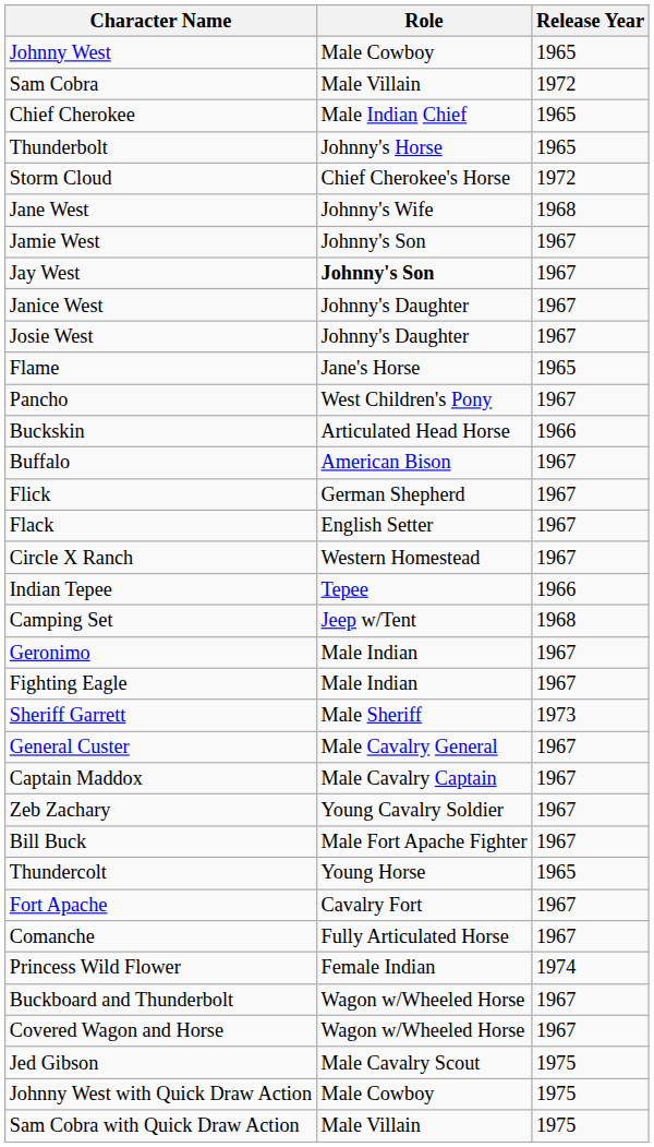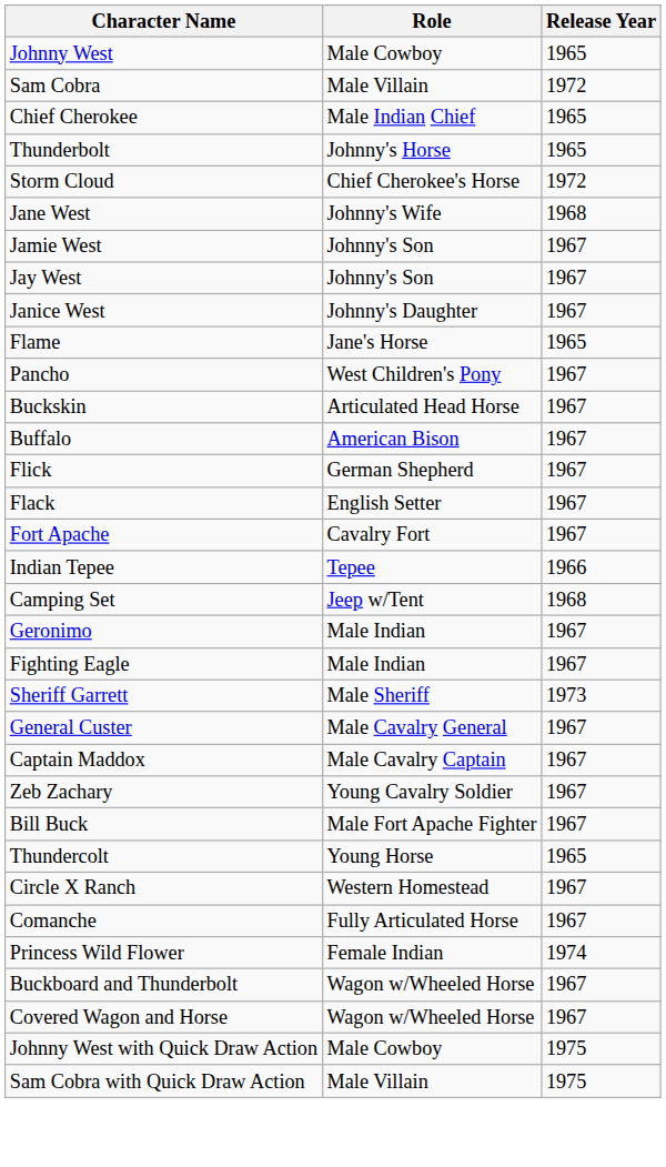Jay West | Role: bold -> normal
- row: Josie West | Johnny's Daughter | 1967
Buckskin | Release Year: 1966 -> 1967
rows swapped: Circle X Ranch <-> Fort Apache
- row: Jed Gibson | Male Cavalry Scout | 1975
